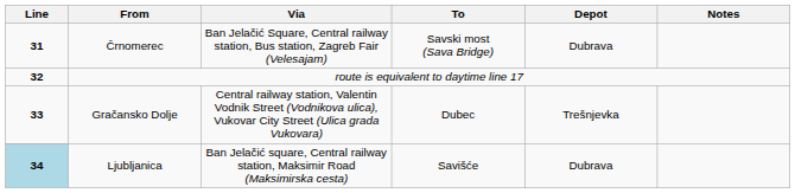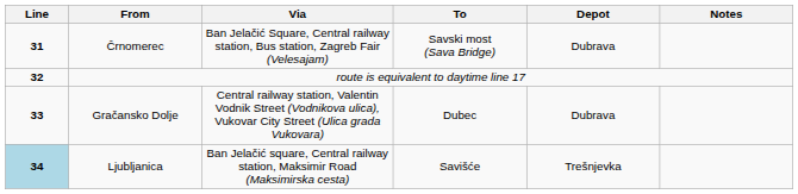Gračansko Dolje | Depot: Trešnjevka -> Dubrava
Ljubljanica | Depot: Dubrava -> Trešnjevka
